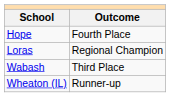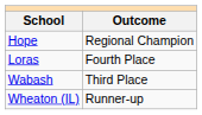Hope | Outcome: Fourth Place -> Regional Champion
Loras | Outcome: Regional Champion -> Fourth Place
